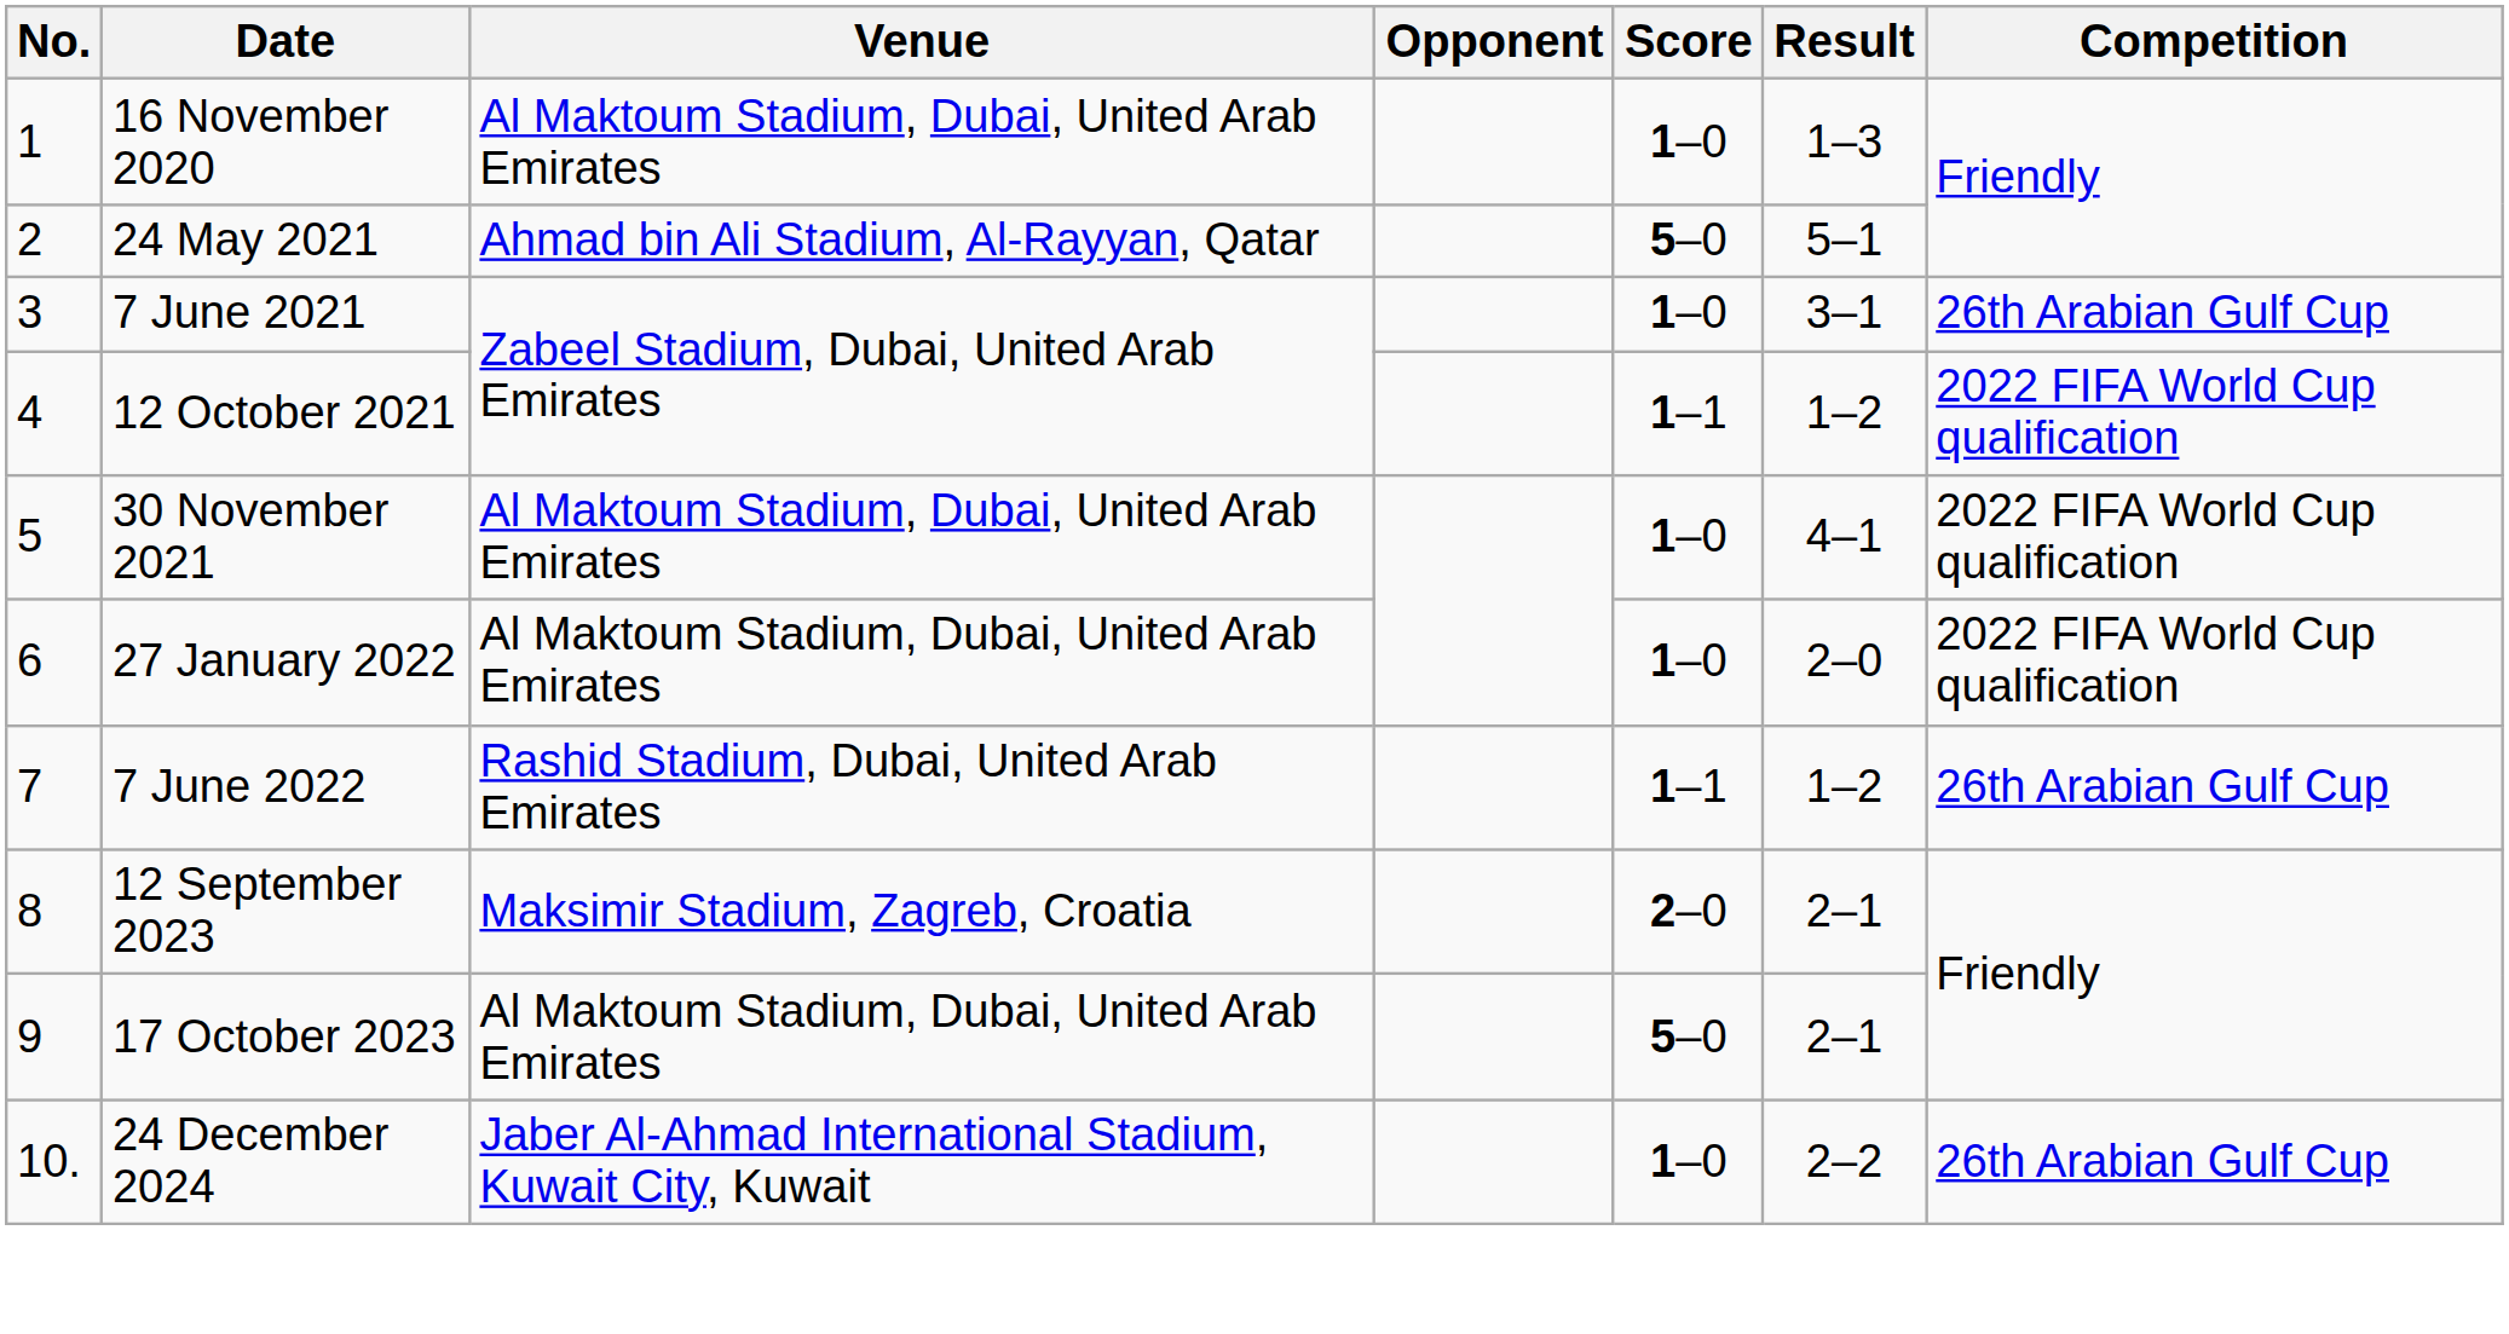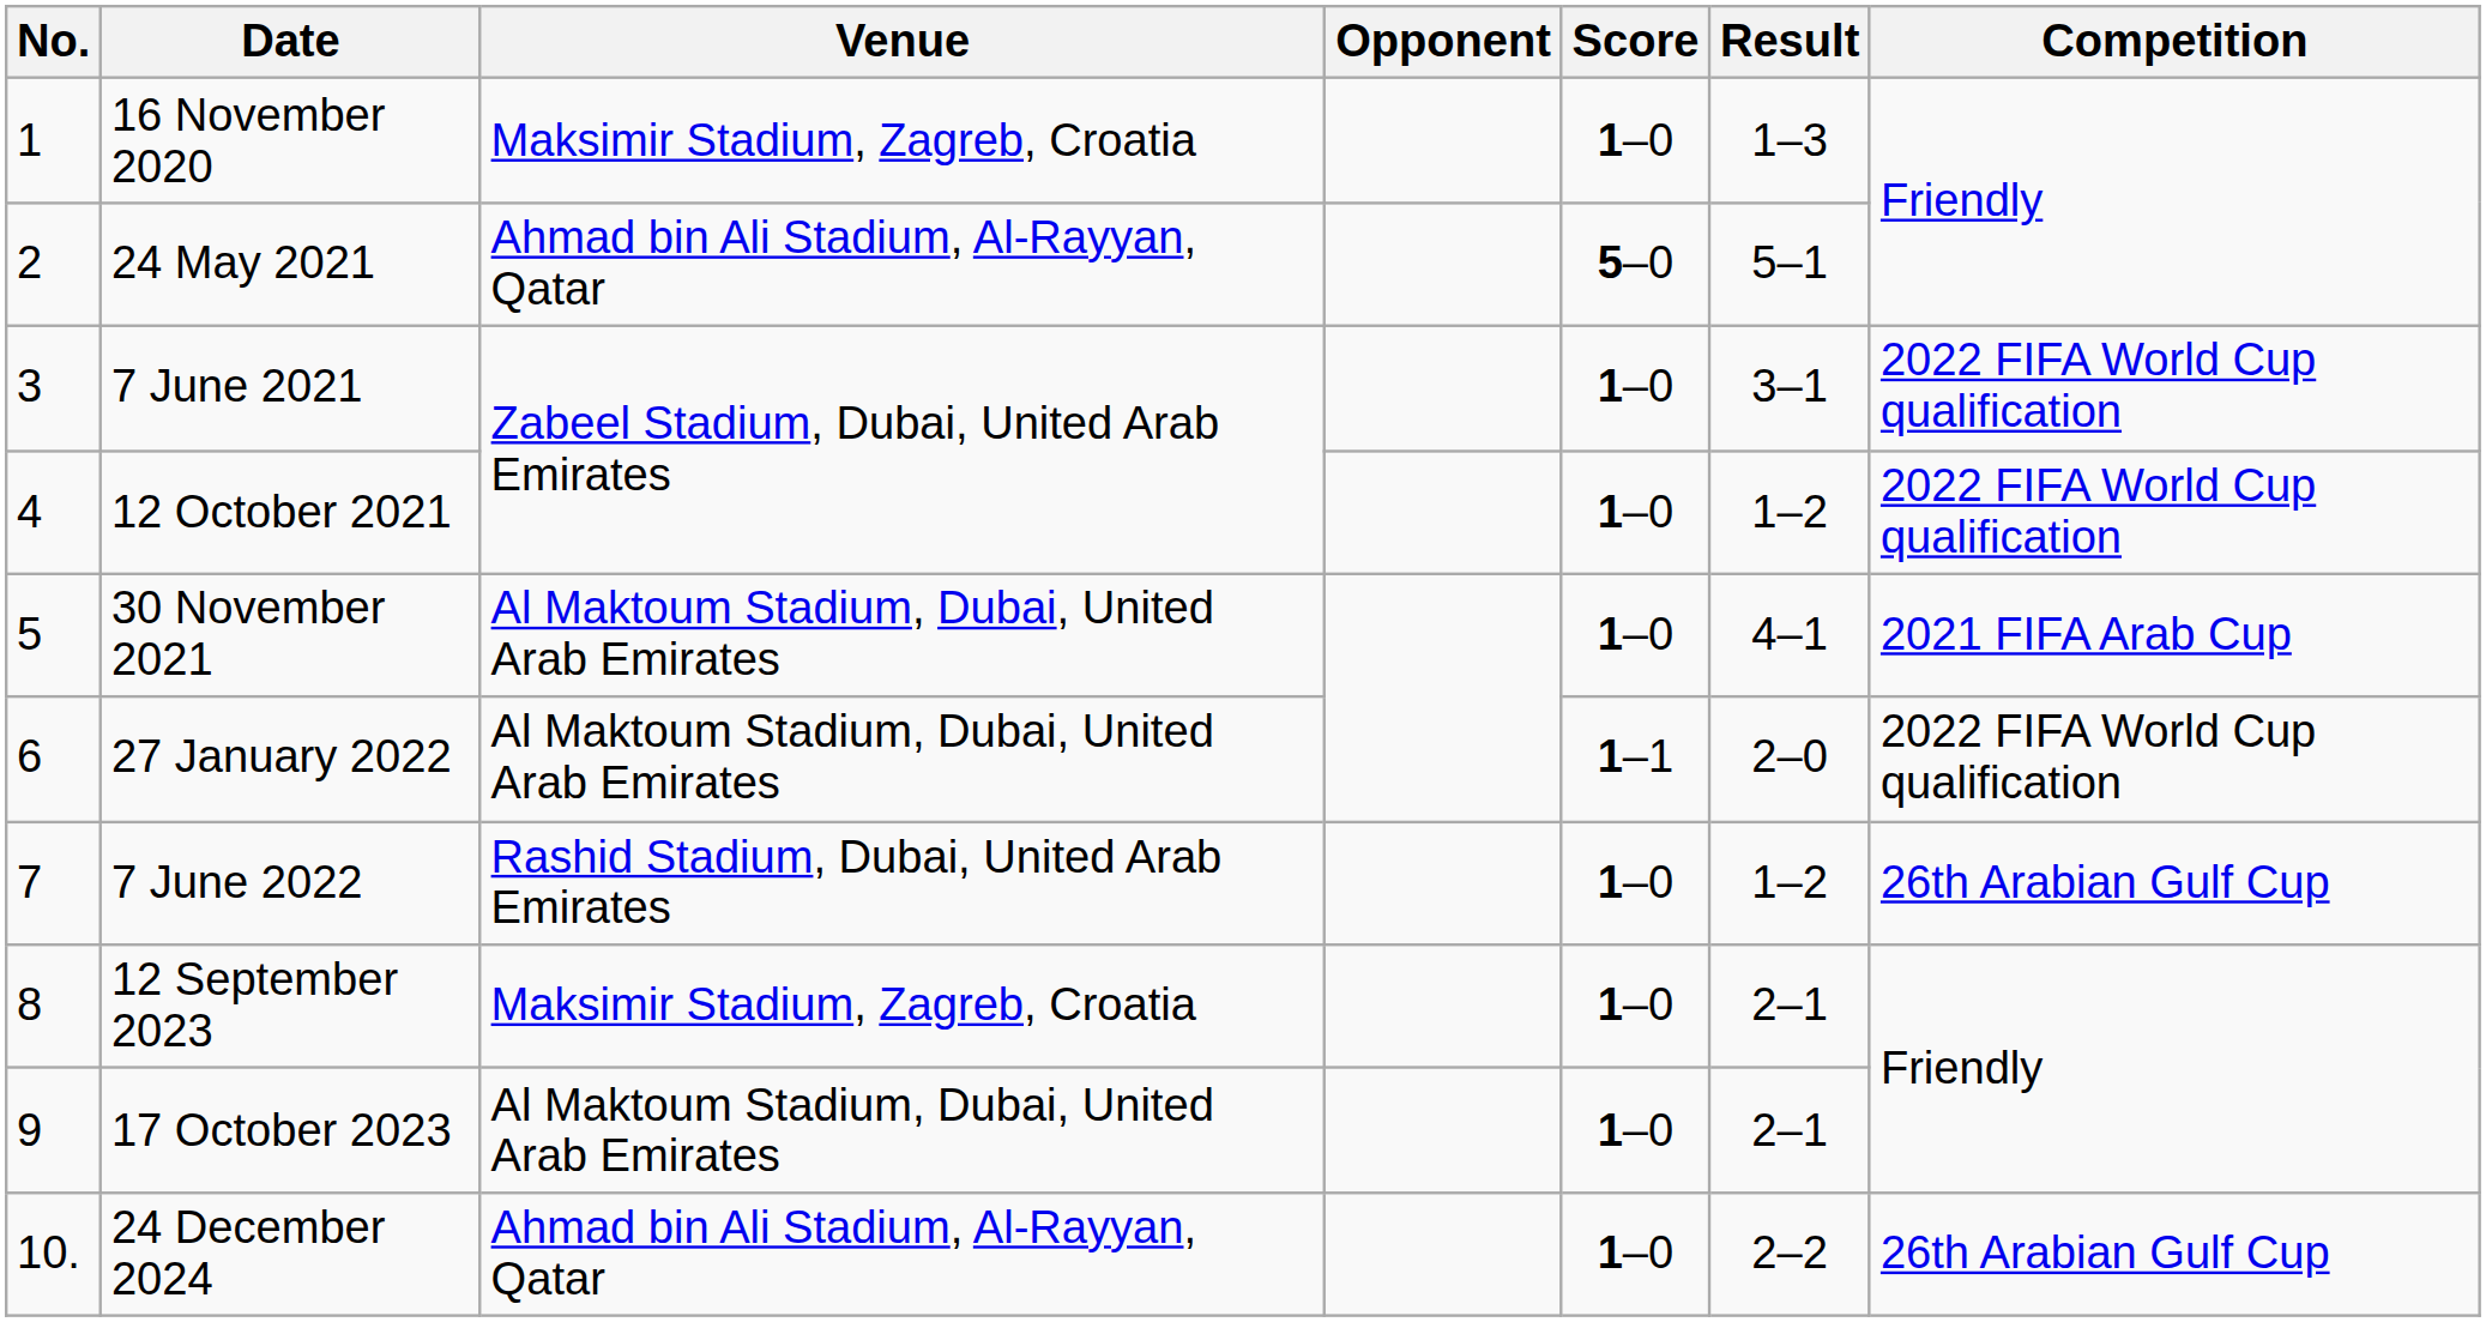16 November 2020 | Venue: Al Maktoum Stadium, Dubai, United Arab Emirates -> Maksimir Stadium, Zagreb, Croatia
7 June 2021 | Competition: 26th Arabian Gulf Cup -> 2022 FIFA World Cup qualification
12 October 2021 | Score: 1–1 -> 1–0
30 November 2021 | Competition: 2022 FIFA World Cup qualification -> 2021 FIFA Arab Cup
27 January 2022 | Score: 1–0 -> 1–1
7 June 2022 | Score: 1–1 -> 1–0
12 September 2023 | Score: 2–0 -> 1–0
17 October 2023 | Score: 5–0 -> 1–0
24 December 2024 | Venue: Jaber Al-Ahmad International Stadium, Kuwait City, Kuwait -> Ahmad bin Ali Stadium, Al-Rayyan, Qatar
